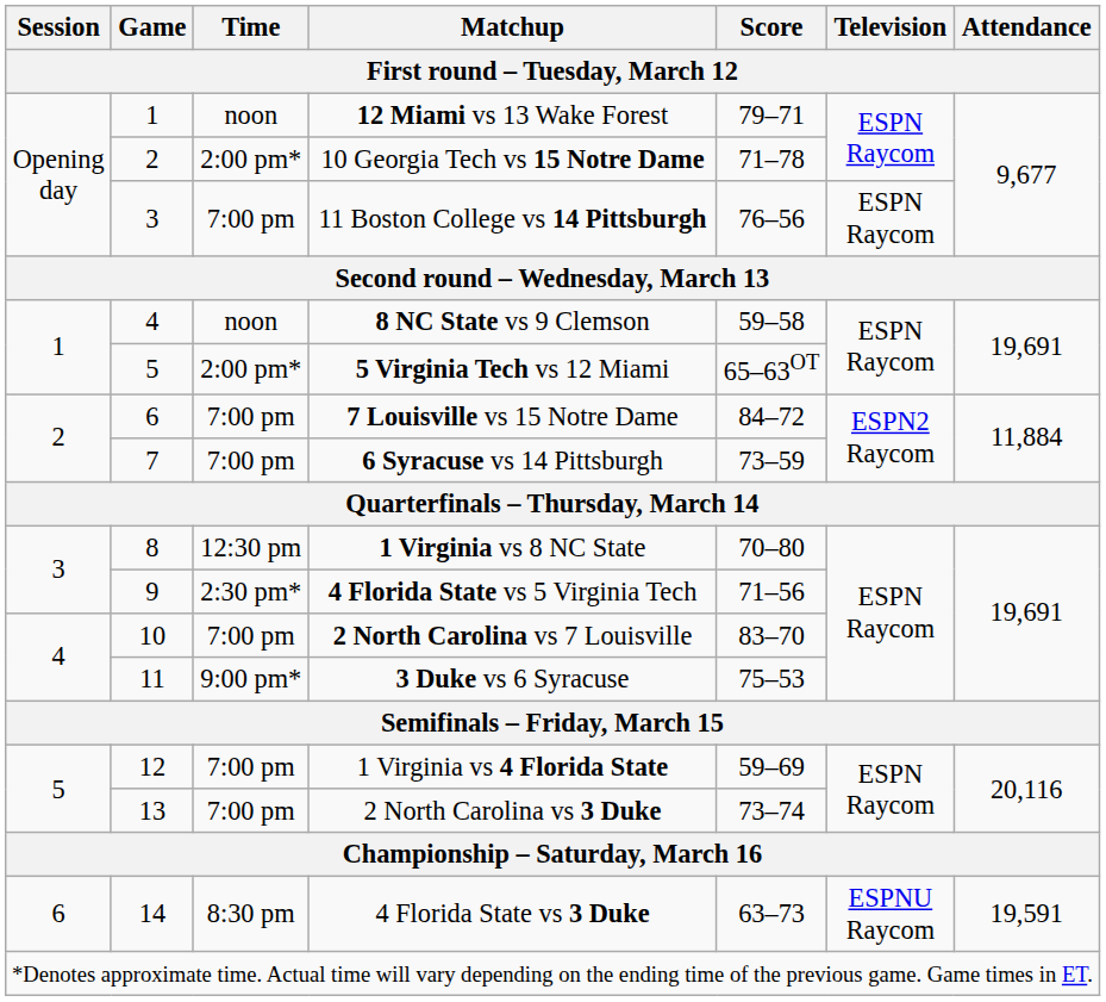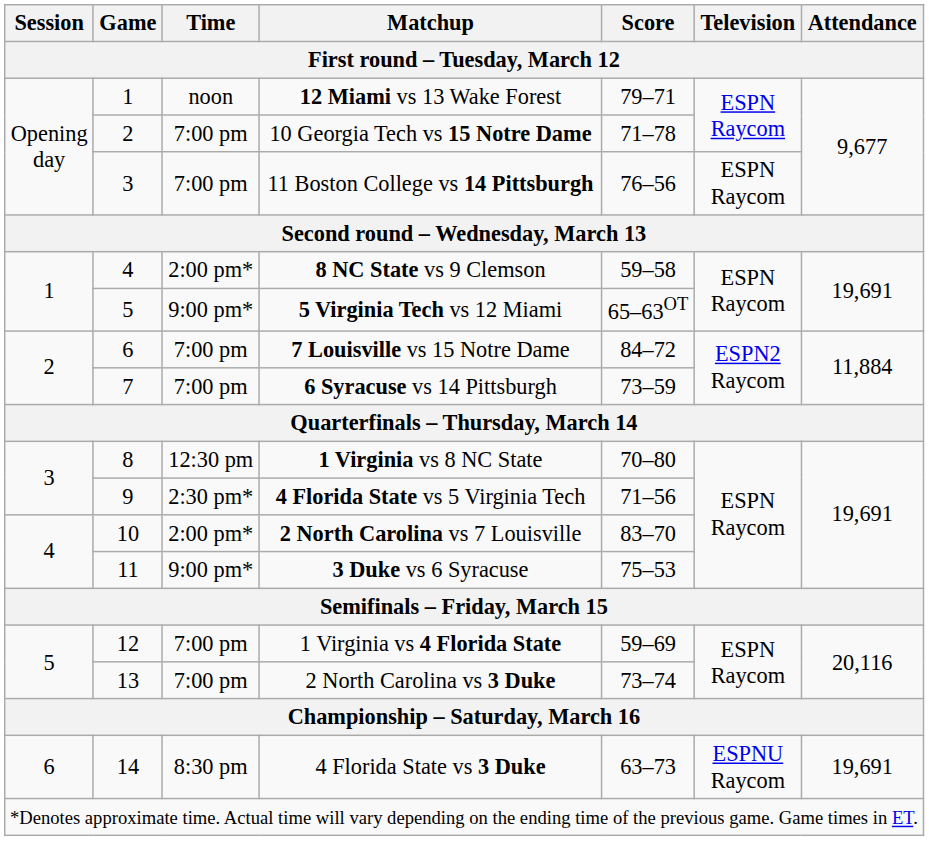10 Georgia Tech vs 15 Notre Dame | Time: 2:00 pm* -> 7:00 pm
8 NC State vs 9 Clemson | Time: noon -> 2:00 pm*
5 Virginia Tech vs 12 Miami | Time: 2:00 pm* -> 9:00 pm*
2 North Carolina vs 7 Louisville | Time: 7:00 pm -> 2:00 pm*
4 Florida State vs 3 Duke | Attendance: 19,591 -> 19,691
